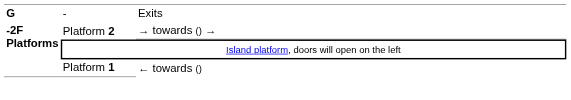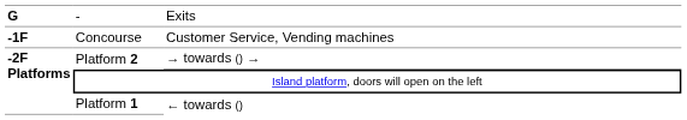+ row: -1F | Concourse | Customer Service, Vending machines
